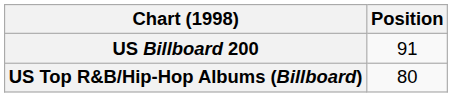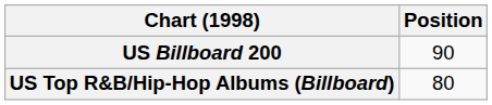US Billboard 200 | Position: 91 -> 90
